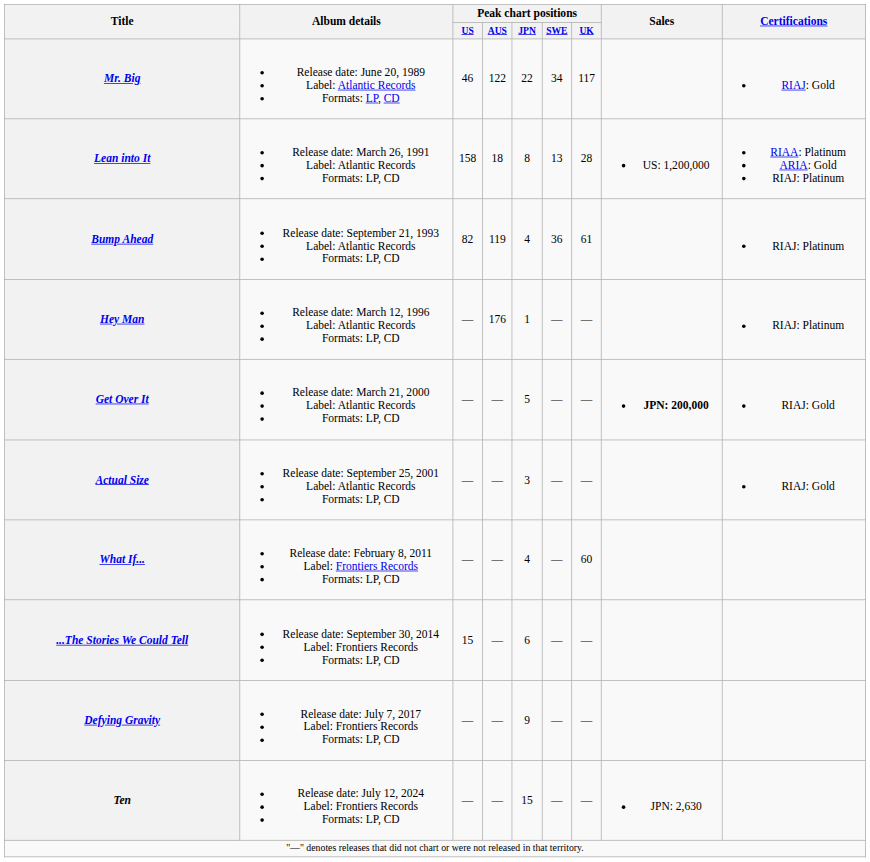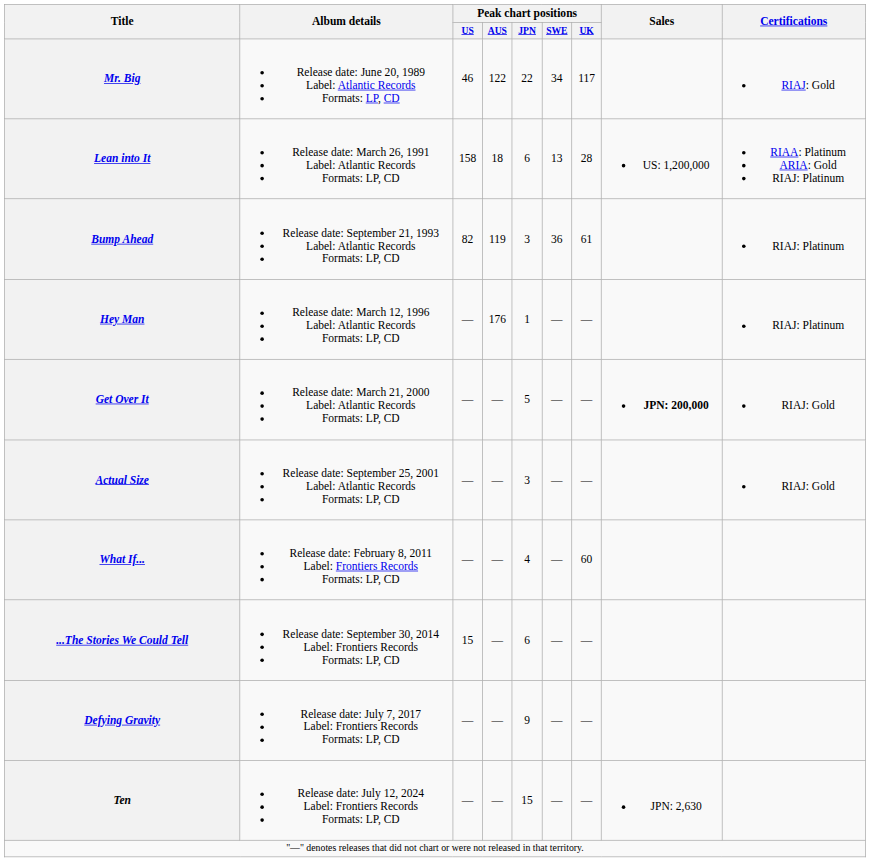Lean into It | Peak chart positions / JPN: 8 -> 6
Bump Ahead | Peak chart positions / JPN: 4 -> 3
